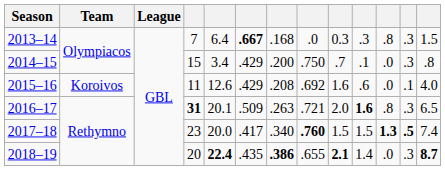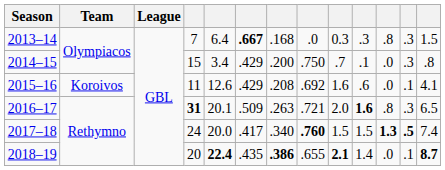2015–16 | column 13: 4.0 -> 4.1
2017–18 | column 4: 23 -> 24
2018–19 | column 12: .3 -> .1
